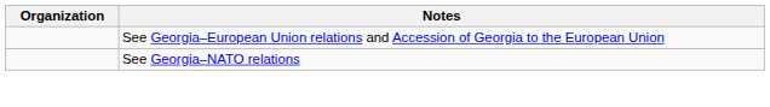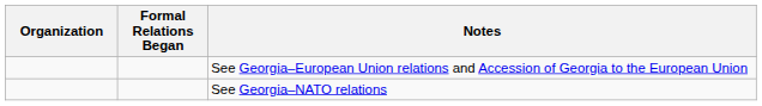+ column: Formal Relations Began
